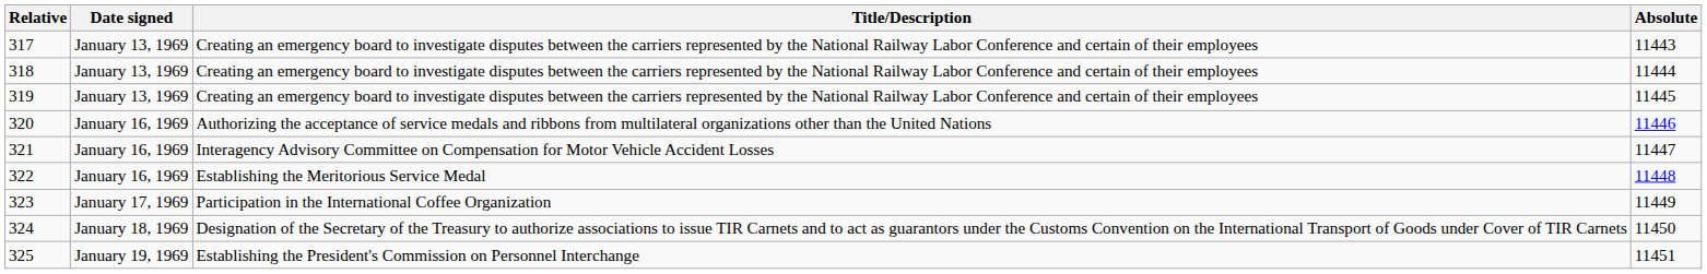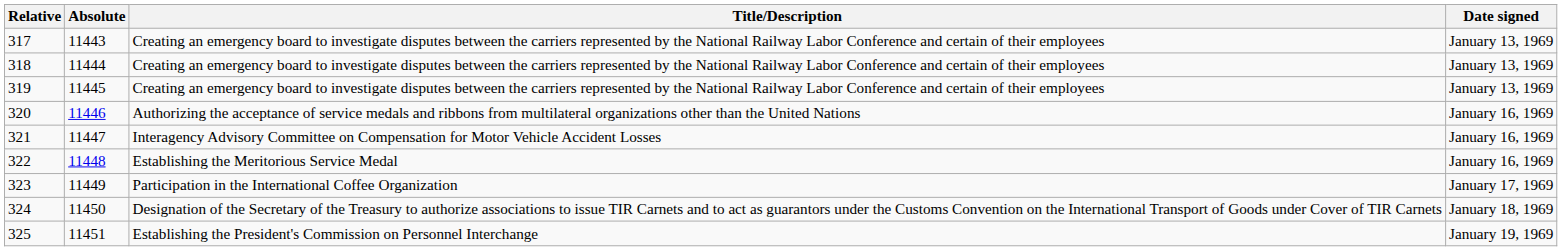columns swapped: Absolute <-> Date signed
